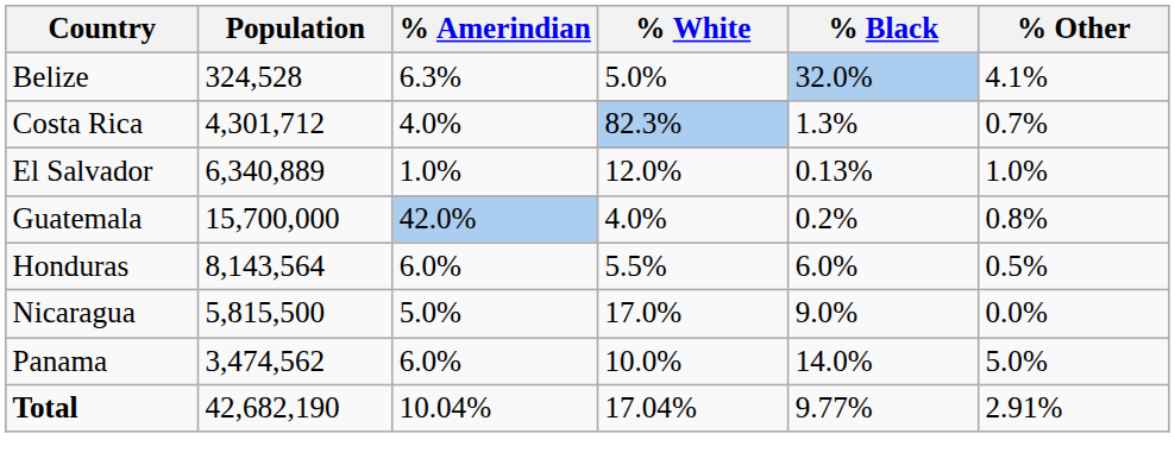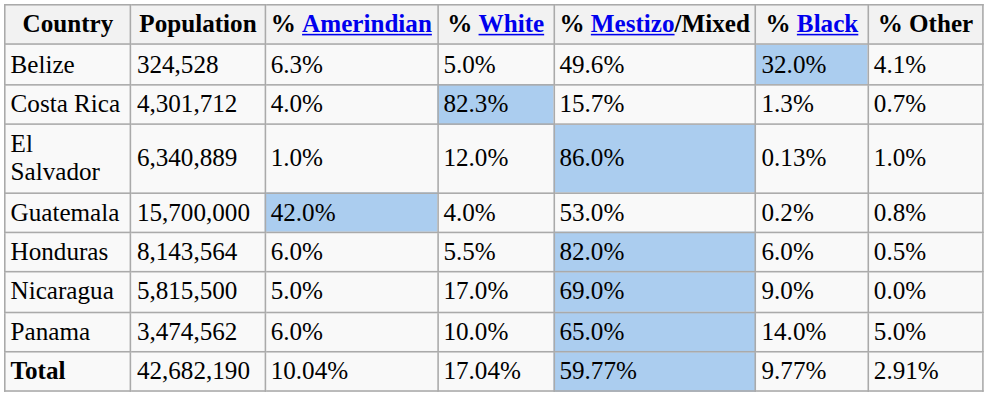+ column: % Mestizo/Mixed | 49.6% | 15.7% | 86.0% | 53.0% | 82.0% | 69.0% | 65.0% | 59.77%
